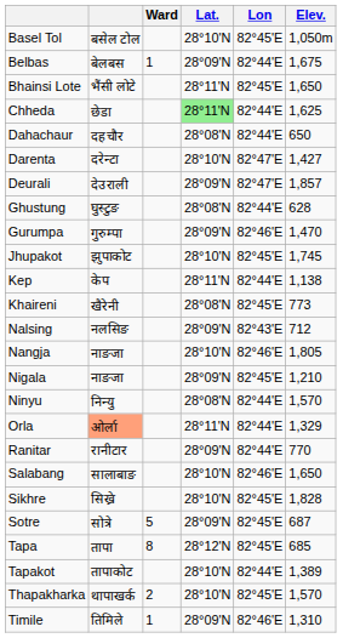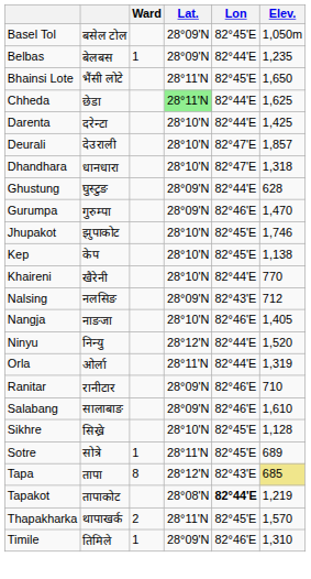Basel Tol | Lat.: 28°10'N -> 28°09'N
Belbas | Elev.: 1,675 -> 1,235
- row: Dahachaur | दहचौर | 28°08'N | 82°44'E | 650
Darenta | Lon: 82°47'E -> 82°44'E
Darenta | Elev.: 1,427 -> 1,425
Deurali | Lat.: 28°09'N -> 28°10'N
+ row: Dhandhara | धानधारा | 28°10'N | 82°47'E | 1,318
Ghustung | Lat.: 28°08'N -> 28°09'N
Jhupakot | Elev.: 1,745 -> 1,746
Kep | Lat.: 28°11'N -> 28°10'N
Kep | Lon: 82°44'E -> 82°45'E
Khaireni | Lat.: 28°08'N -> 28°10'N
Khaireni | Lon: 82°45'E -> 82°44'E
Khaireni | Elev.: 773 -> 770
Nangja | Elev.: 1,805 -> 1,405
- row: Nigala | नाङजा | 28°09'N | 82°45'E | 1,210
Ninyu | Lat.: 28°08'N -> 28°12'N
Ninyu | Elev.: 1,570 -> 1,520
Orla | column 2: lightsalmon background -> no background
Orla | Elev.: 1,329 -> 1,319
Ranitar | Lon: 82°44'E -> 82°46'E
Ranitar | Elev.: 770 -> 710
Salabang | Lat.: 28°10'N -> 28°09'N
Salabang | Elev.: 1,650 -> 1,610
Sikhre | Elev.: 1,828 -> 1,128
Sotre | Ward: 5 -> 1
Sotre | Lat.: 28°09'N -> 28°11'N
Sotre | Elev.: 687 -> 689
Tapa | Lon: 82°45'E -> 82°43'E
Tapa | Elev.: no background -> khaki background
Tapakot | Lat.: 28°10'N -> 28°08'N
Tapakot | Lon: normal -> bold
Tapakot | Elev.: 1,389 -> 1,219
Thapakharka | Lat.: 28°10'N -> 28°11'N
